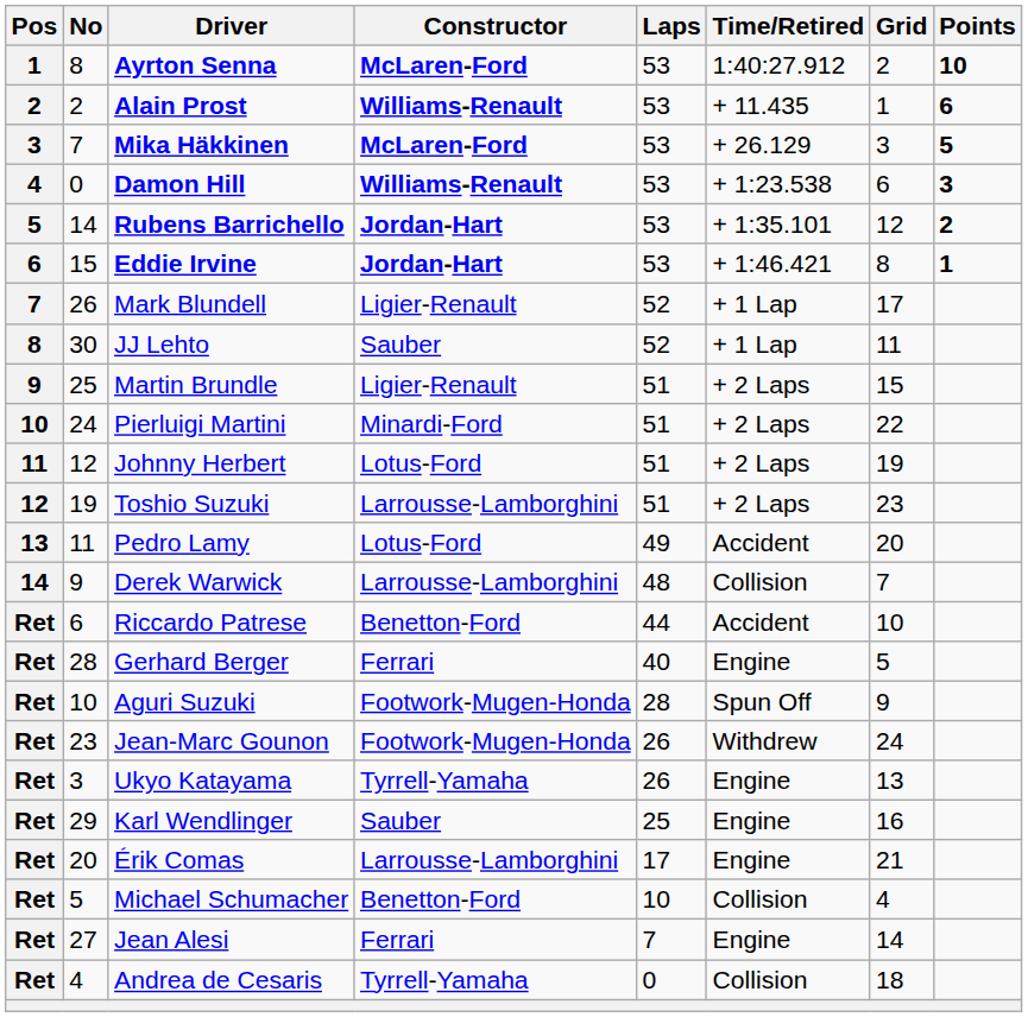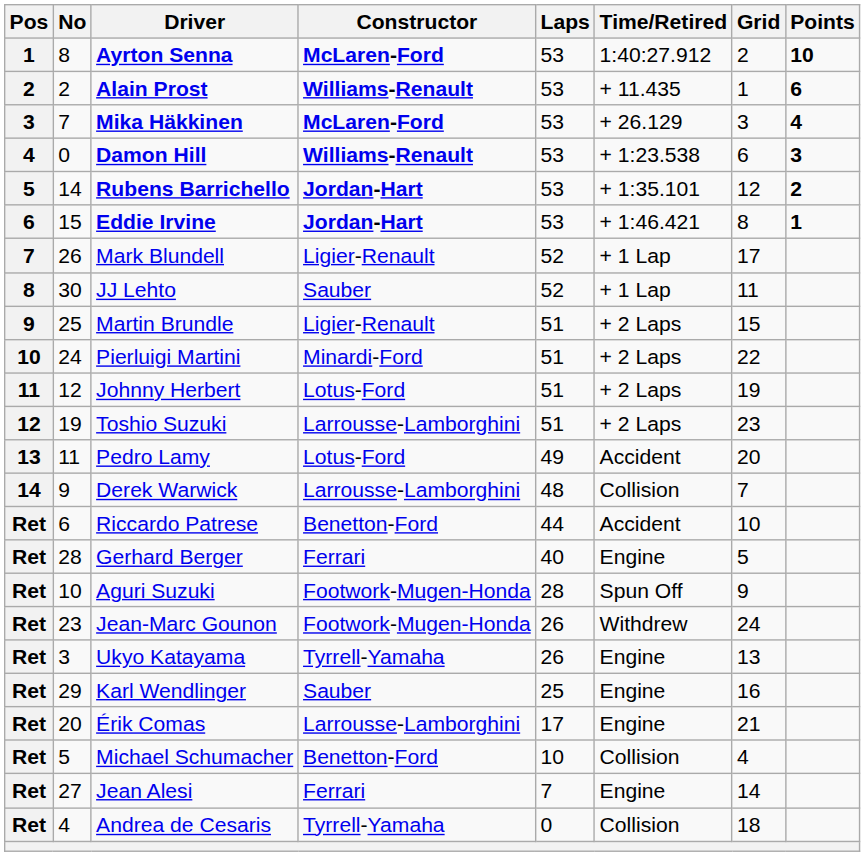Mika Häkkinen | Points: 5 -> 4
